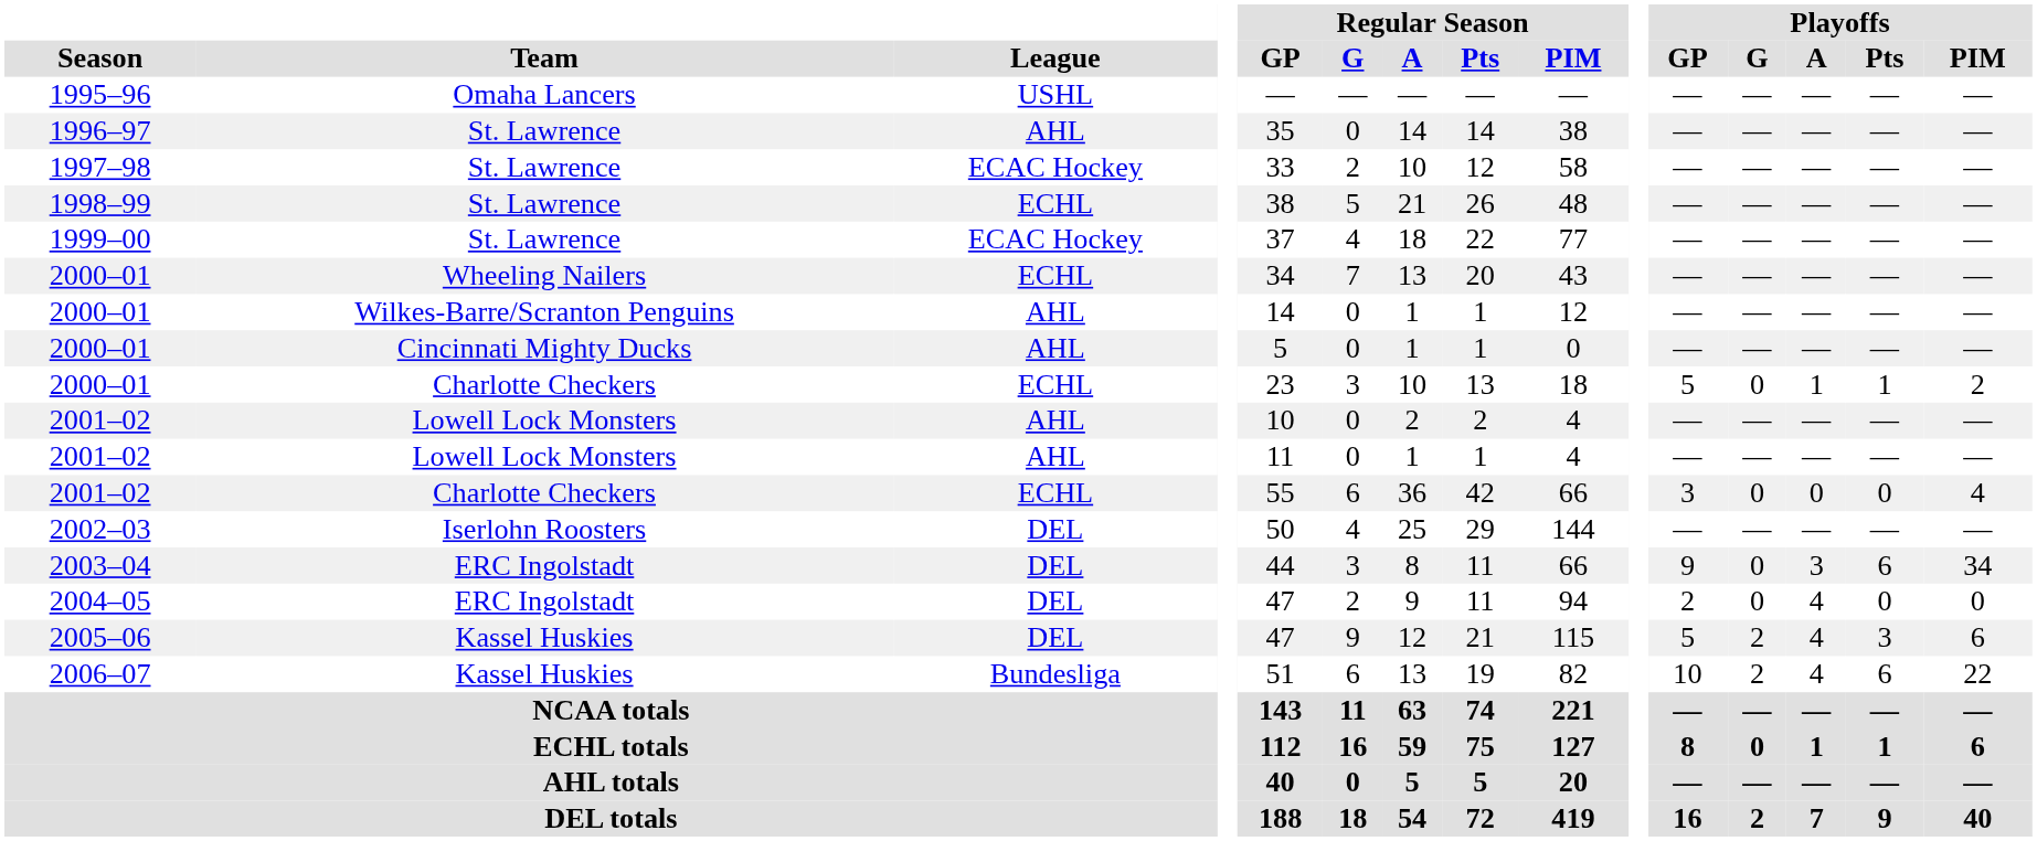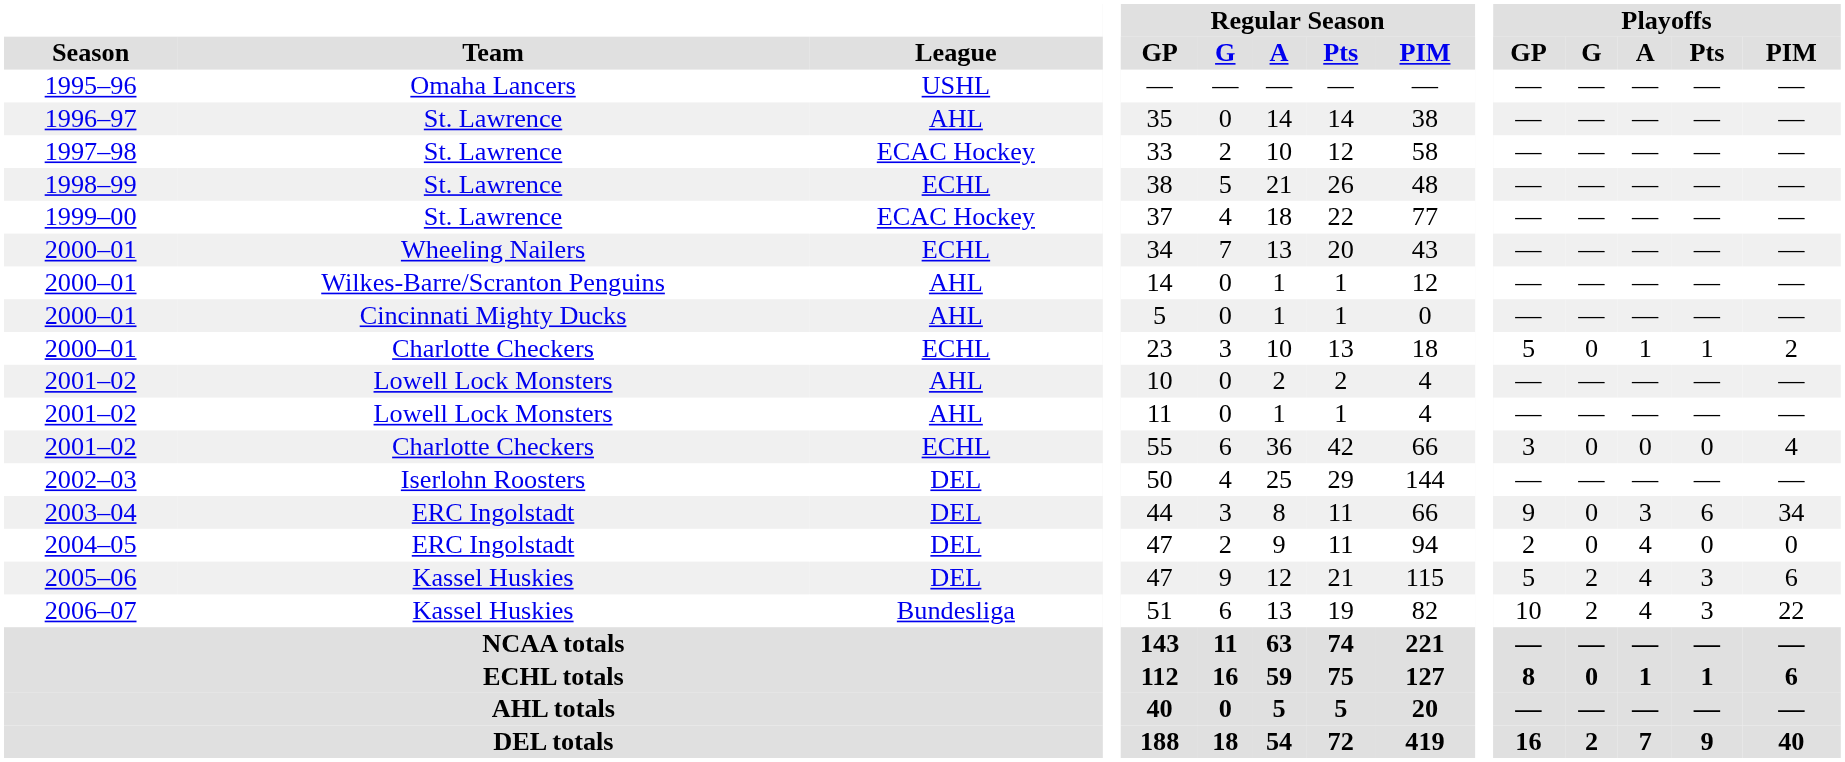2006–07 | Playoffs / Pts: 6 -> 3
